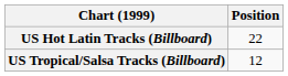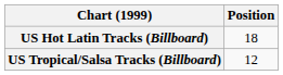US Hot Latin Tracks (Billboard) | Position: 22 -> 18
